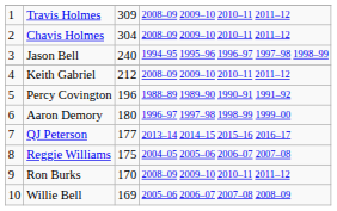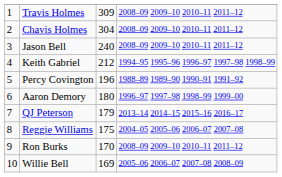Jason Bell | column 4: 1994–95 1995–96 1996–97 1997–98 1998–99 -> 2008–09 2009–10 2010–11 2011–12
Keith Gabriel | column 4: 2008–09 2009–10 2010–11 2011–12 -> 1994–95 1995–96 1996–97 1997–98 1998–99
QJ Peterson | column 3: 177 -> 179
